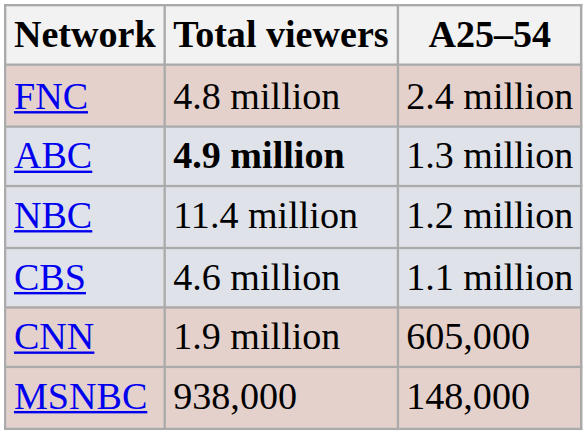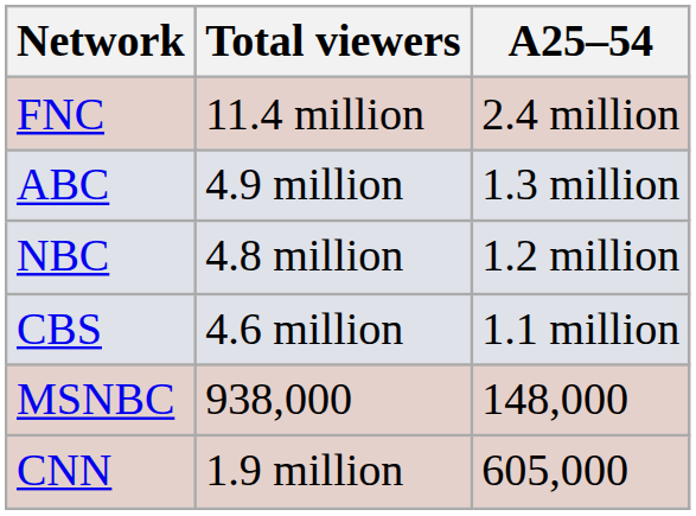FNC | Total viewers: 4.8 million -> 11.4 million
ABC | Total viewers: bold -> normal
NBC | Total viewers: 11.4 million -> 4.8 million
rows swapped: CNN <-> MSNBC
